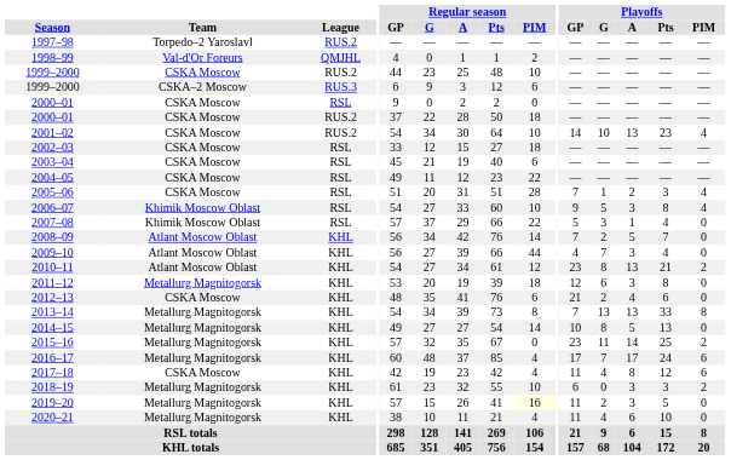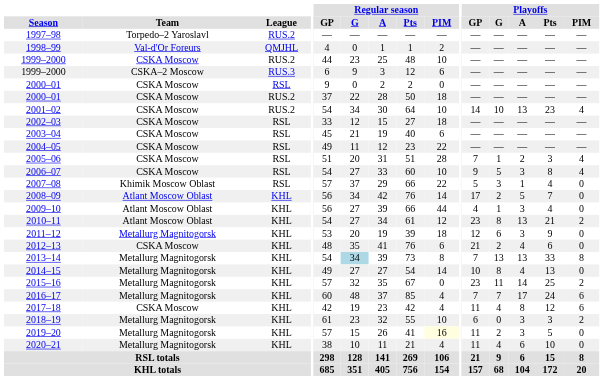2006–07 | Team: Khimik Moscow Oblast -> CSKA Moscow
2008–09 | Playoffs / GP: 7 -> 17
2009–10 | Playoffs / G: 7 -> 1
2011–12 | Playoffs / Pts: 8 -> 9
2013–14 | Regular season / G: no background -> lightblue background
2014–15 | Playoffs / A: 5 -> 4
2016–17 | Playoffs / GP: 17 -> 7
